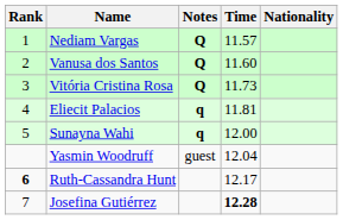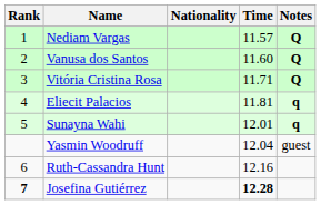columns swapped: Nationality <-> Notes
Vitória Cristina Rosa | Time: 11.73 -> 11.71
Sunayna Wahi | Time: 12.00 -> 12.01
Ruth-Cassandra Hunt | Rank: bold -> normal
Ruth-Cassandra Hunt | Time: 12.17 -> 12.16
Josefina Gutiérrez | Rank: normal -> bold
